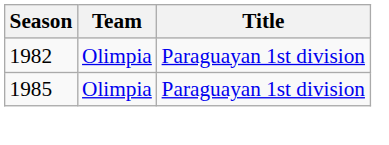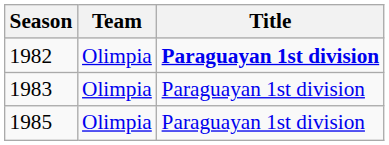1982 | Title: normal -> bold
+ row: 1983 | Olimpia | Paraguayan 1st division
